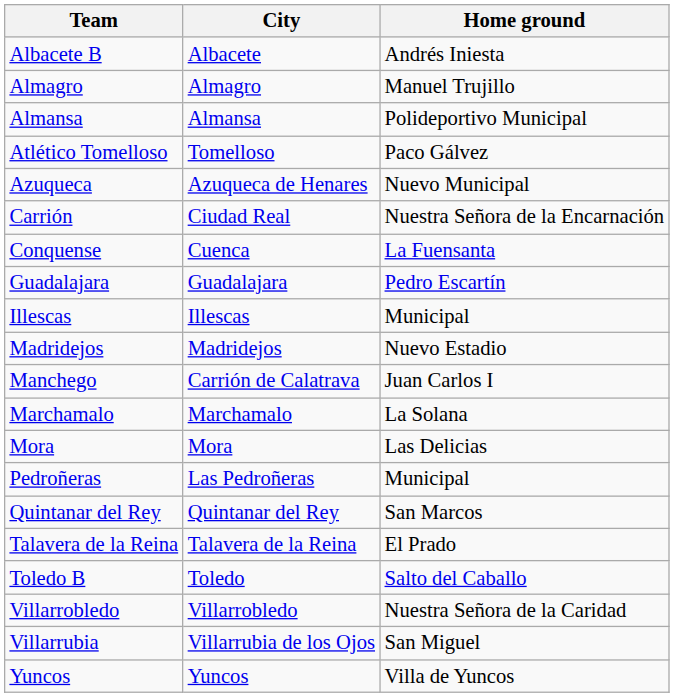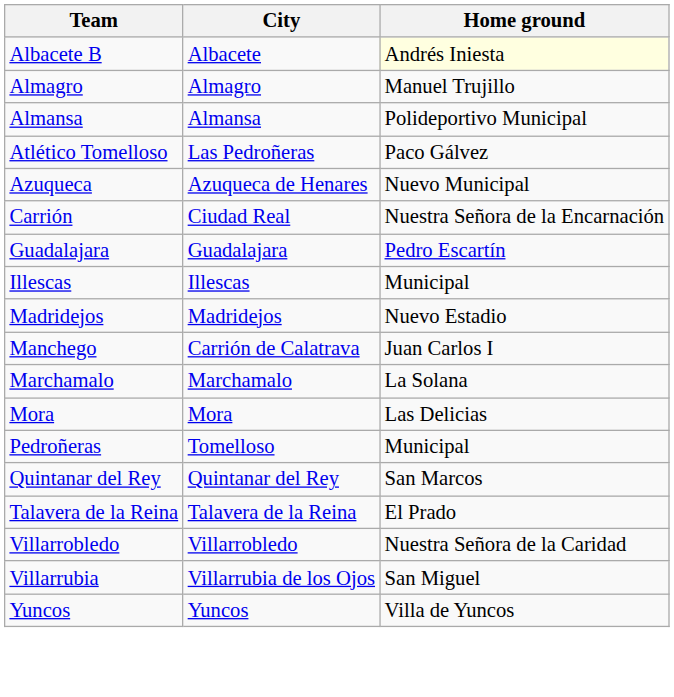Albacete B | Home ground: no background -> lightyellow background
Atlético Tomelloso | City: Tomelloso -> Las Pedroñeras
- row: Conquense | Cuenca | La Fuensanta
Pedroñeras | City: Las Pedroñeras -> Tomelloso
- row: Toledo B | Toledo | Salto del Caballo
